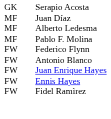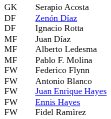+ row: DF | Zenón Díaz
+ row: DF | Ignacio Rotta
